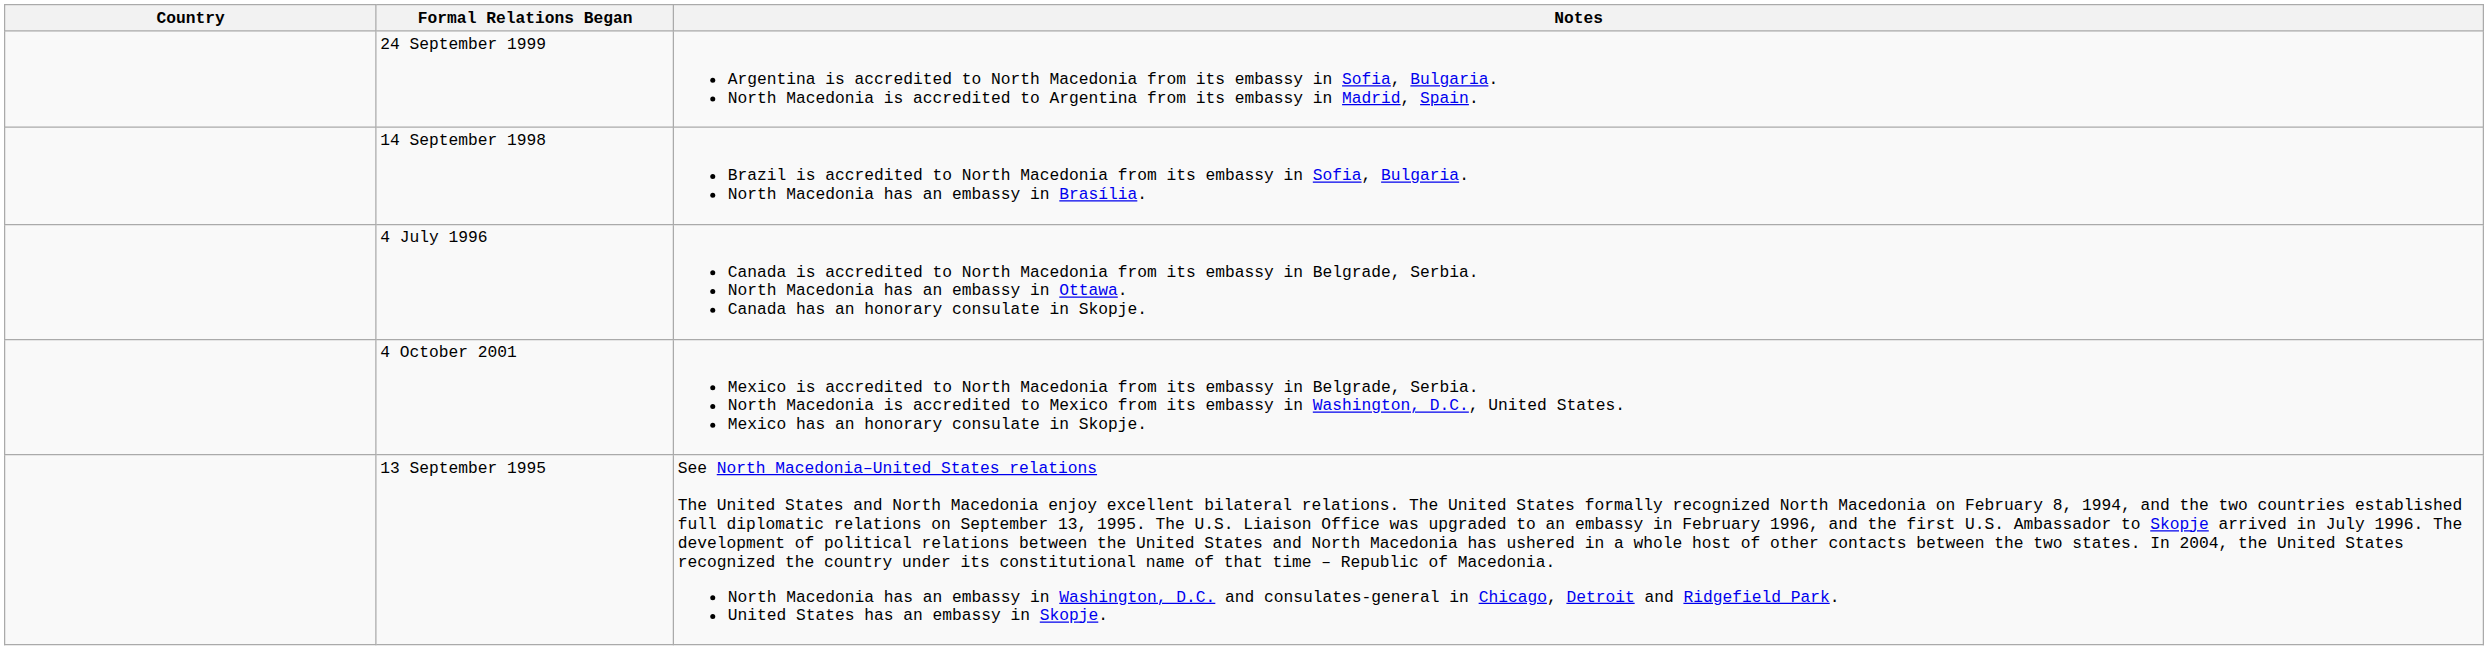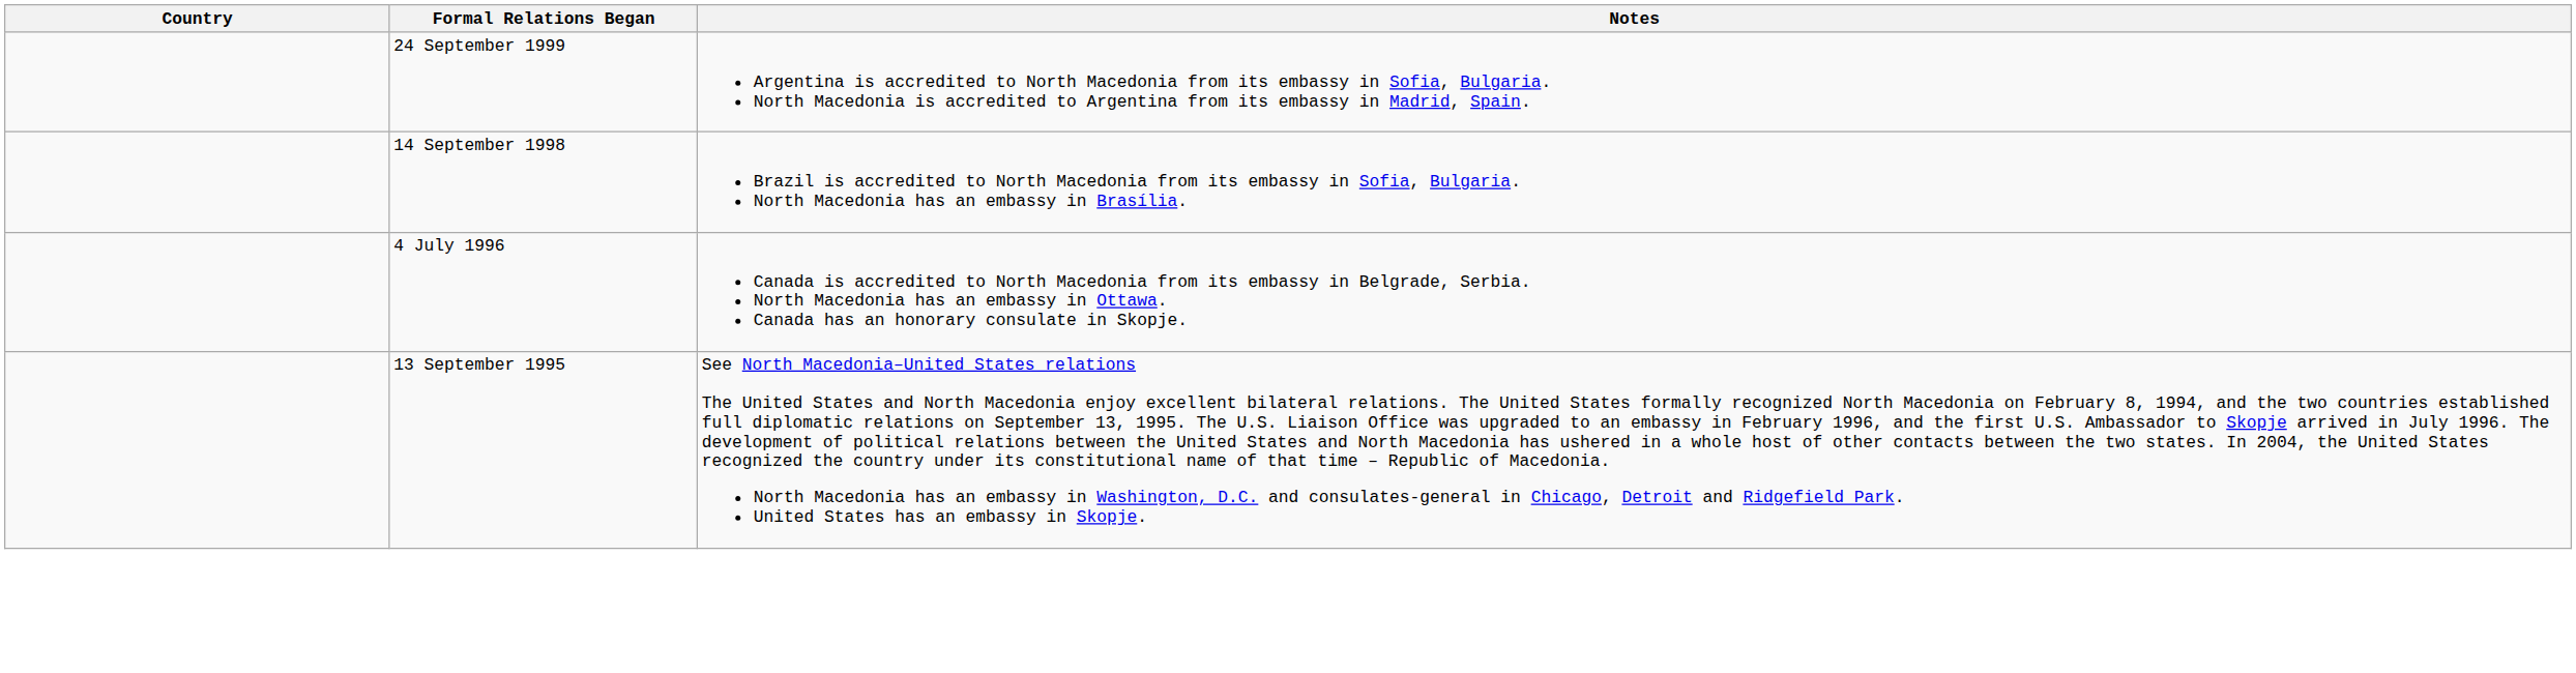- row: 4 October 2001 | Mexico is accredited to North Macedonia from its embassy in Belgrade, Serbia. North Macedonia is accredited to Mexico from its embassy in Washington, D.C., United States. Mexico has an honorary consulate in Skopje.
